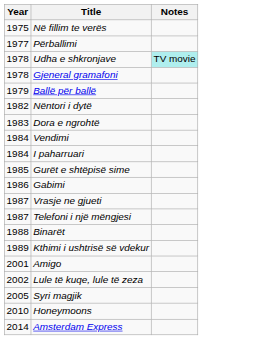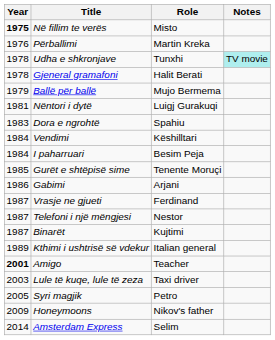+ column: Role | Misto | Martin Kreka | Tunxhi | Halit Berati | Mujo Bermema | Luigj Gurakuqi | Spahiu | Këshilltari | Besim Peja | Tenente Moruçi | Arjani | Ferdinand | Nestor | Kujtimi | Italian general | Teacher | Taxi driver | Petro | Nikov's father | Selim
Në fillim te verës | Year: normal -> bold
Përballimi | Year: 1977 -> 1976
Nëntori i dytë | Year: 1982 -> 1981
Binarët | Year: 1988 -> 1987
Amigo | Year: normal -> bold
Lule të kuqe, lule të zeza | Year: 2002 -> 2003
Honeymoons | Year: 2010 -> 2009
